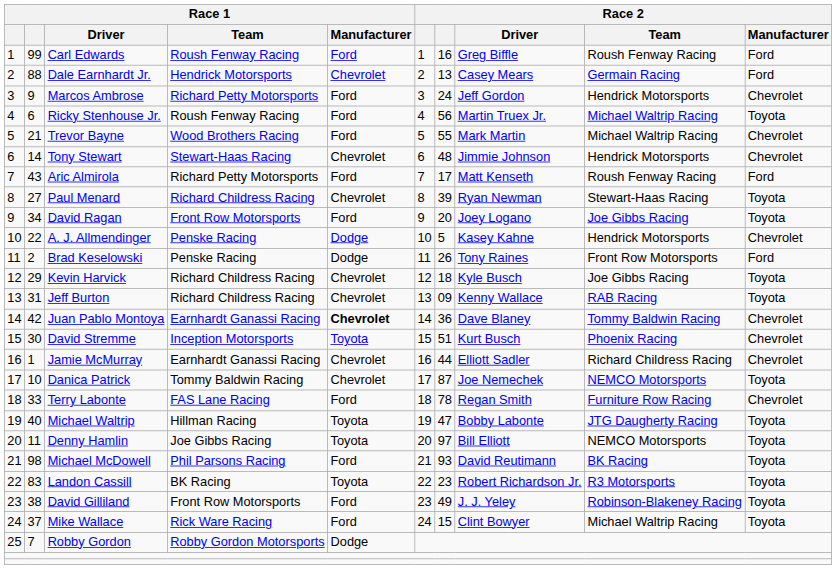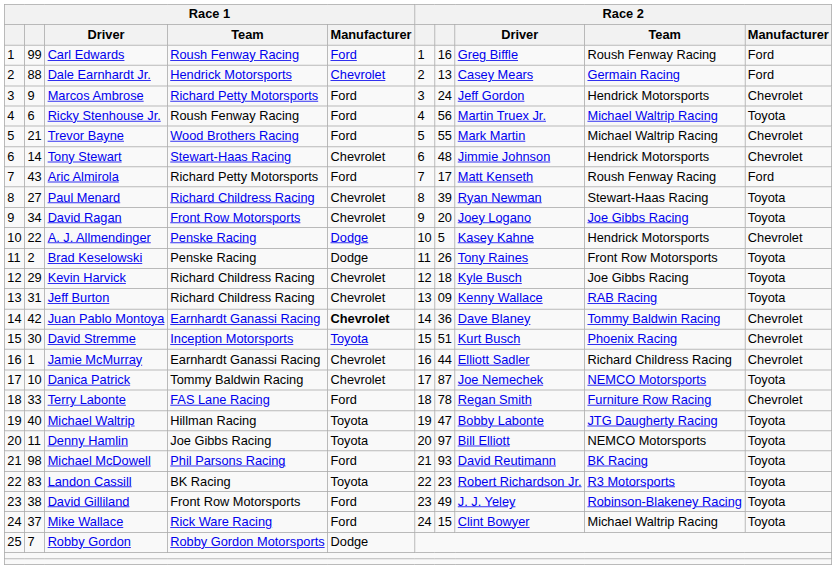David Ragan | Race 1 / Manufacturer: Ford -> Chevrolet
Brad Keselowski | Race 2 / Manufacturer: Ford -> Toyota
